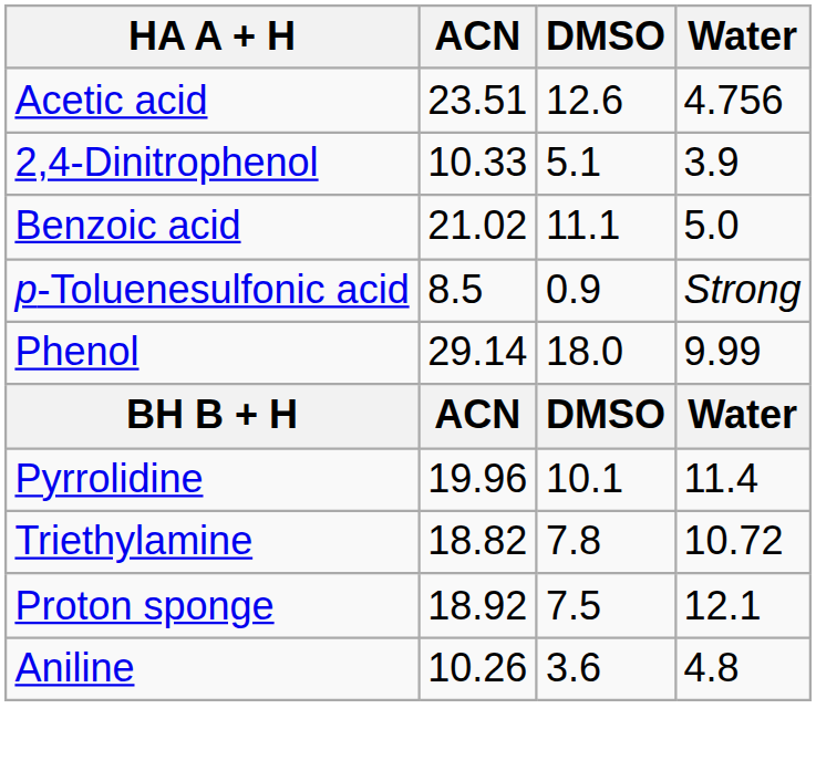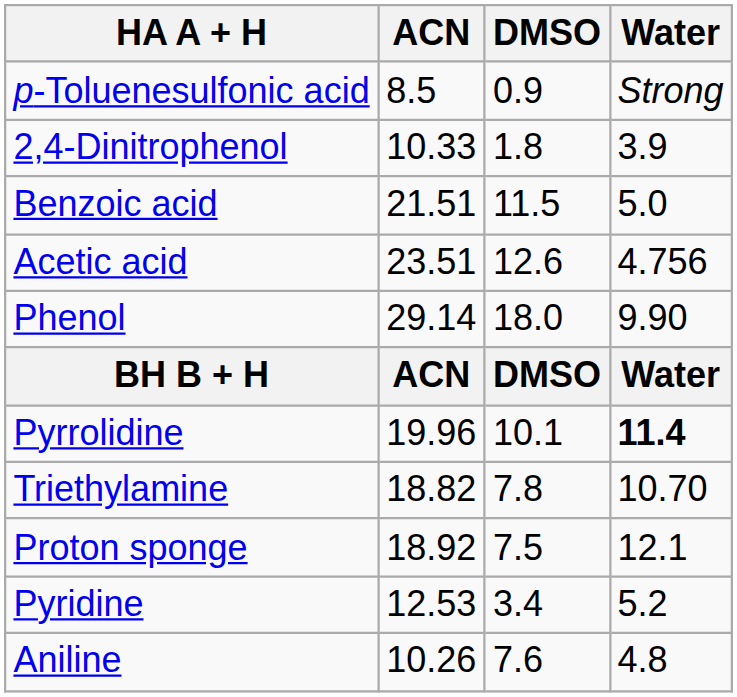rows swapped: p-Toluenesulfonic acid <-> Acetic acid
2,4-Dinitrophenol | DMSO: 5.1 -> 1.8
Benzoic acid | ACN: 21.02 -> 21.51
Benzoic acid | DMSO: 11.1 -> 11.5
Phenol | Water: 9.99 -> 9.90
Pyrrolidine | Water: normal -> bold
Triethylamine | Water: 10.72 -> 10.70
+ row: Pyridine | 12.53 | 3.4 | 5.2
Aniline | DMSO: 3.6 -> 7.6
